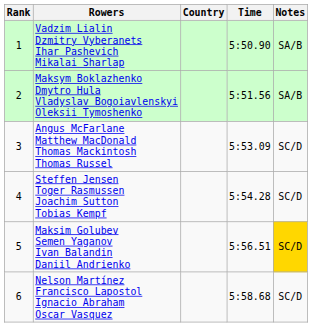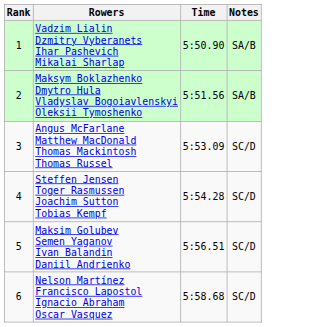- column: Country
Maksim Golubev Semen Yaganov Ivan Balandin Daniil Andrienko | Notes: gold background -> no background
